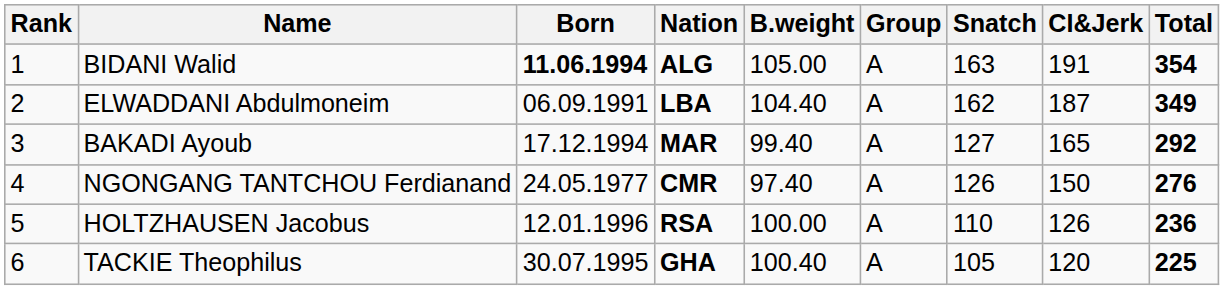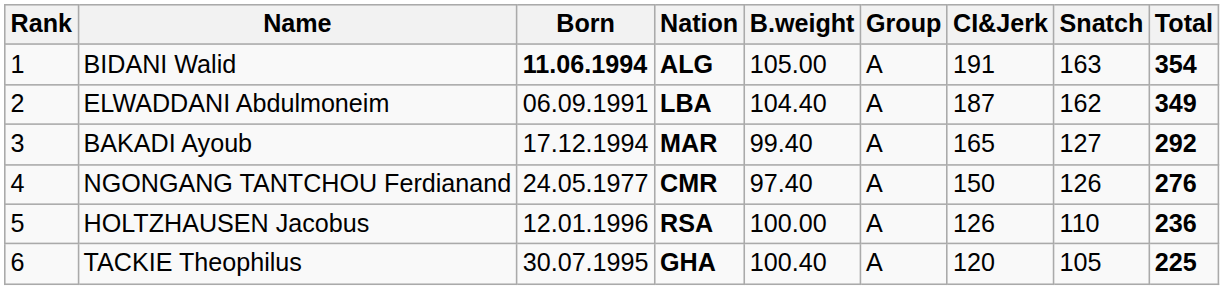columns swapped: Snatch <-> CI&Jerk
